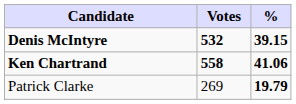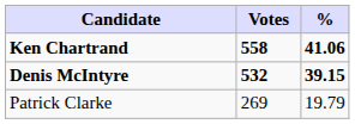rows swapped: Ken Chartrand <-> Denis McIntyre
Patrick Clarke | %: bold -> normal
